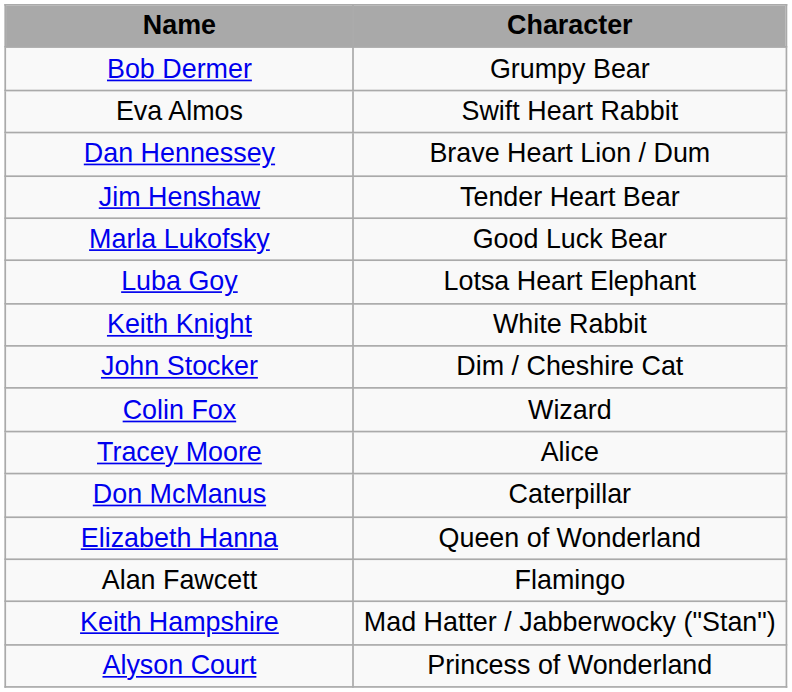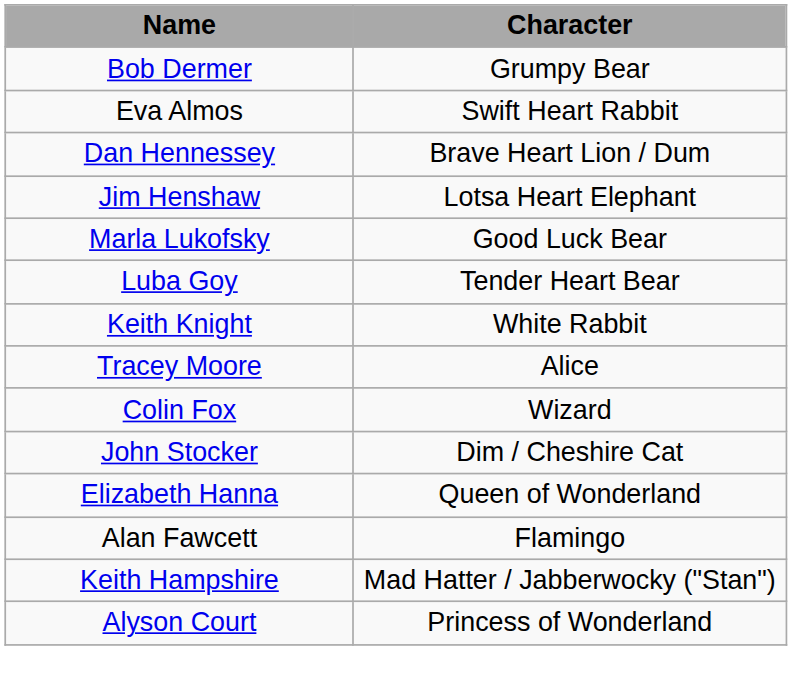Jim Henshaw | Character: Tender Heart Bear -> Lotsa Heart Elephant
Luba Goy | Character: Lotsa Heart Elephant -> Tender Heart Bear
rows swapped: Tracey Moore <-> John Stocker
- row: Don McManus | Caterpillar
